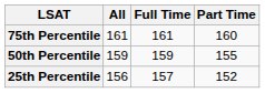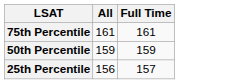- column: Part Time | 160 | 155 | 152
